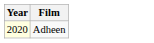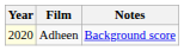+ column: Notes | Background score
